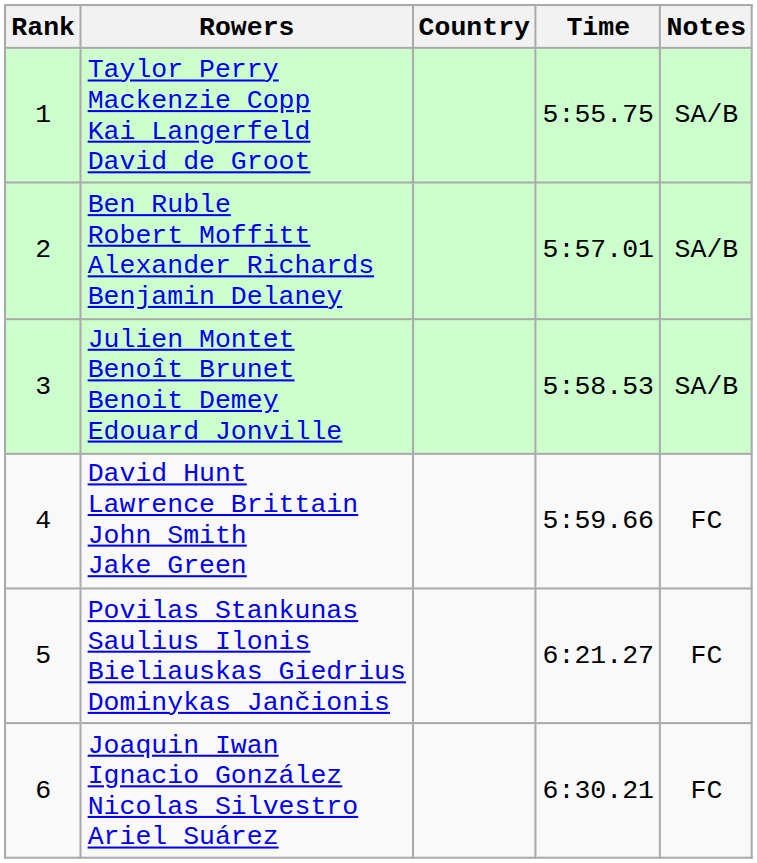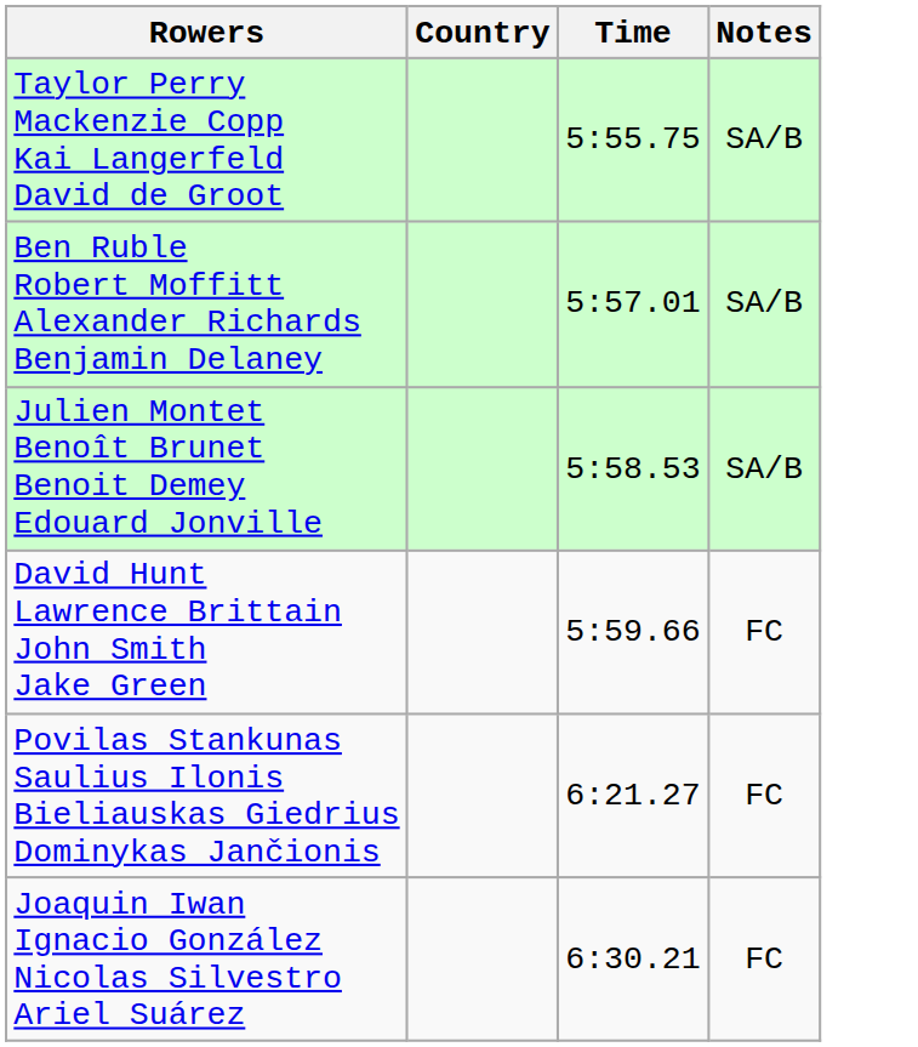- column: Rank | 1 | 2 | 3 | 4 | 5 | 6
